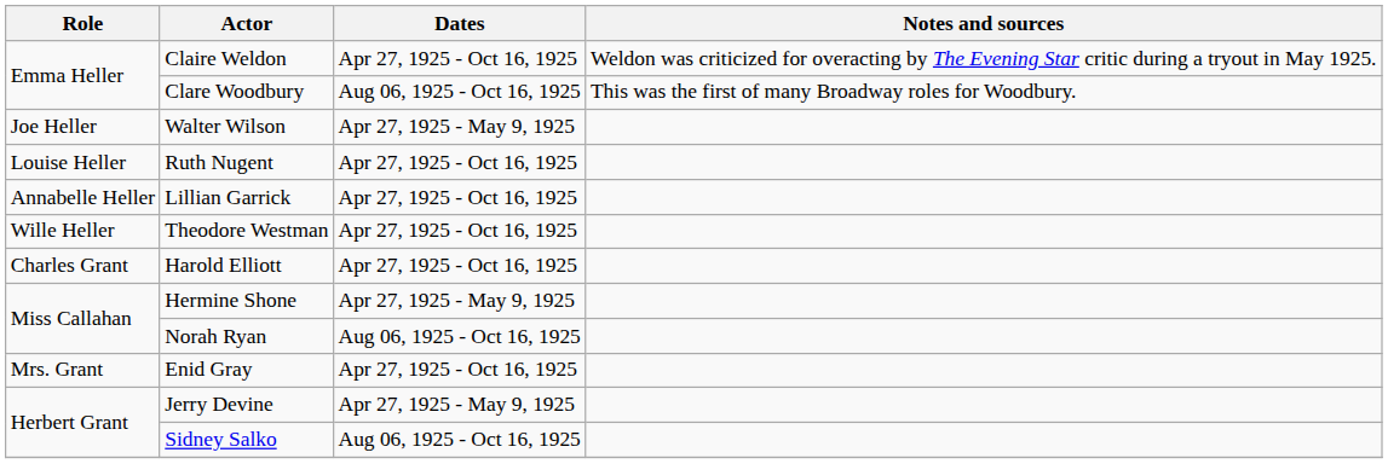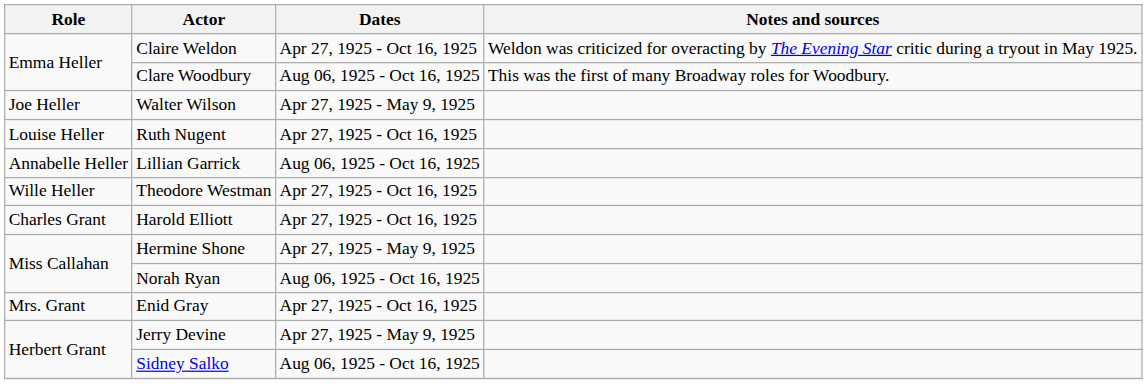Lillian Garrick | Dates: Apr 27, 1925 - Oct 16, 1925 -> Aug 06, 1925 - Oct 16, 1925
